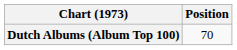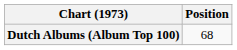Dutch Albums (Album Top 100) | Position: 70 -> 68
